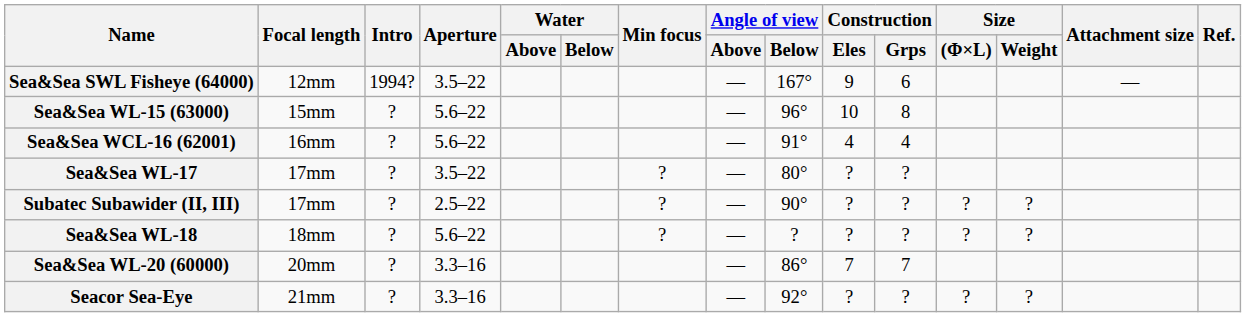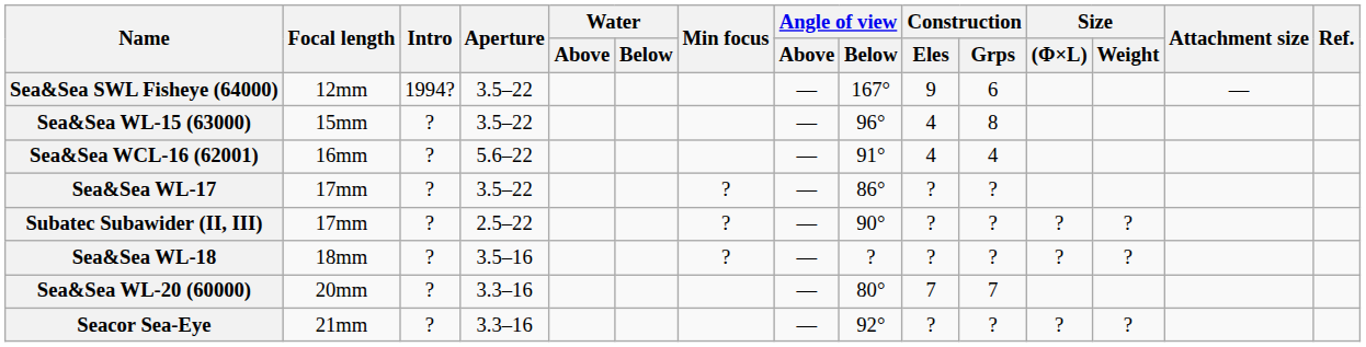Sea&Sea WL-15 (63000) | Aperture: 5.6–22 -> 3.5–22
Sea&Sea WL-15 (63000) | Construction / Eles: 10 -> 4
Sea&Sea WL-17 | Angle of view / Below: 80° -> 86°
Sea&Sea WL-18 | Aperture: 5.6–22 -> 3.5–16
Sea&Sea WL-20 (60000) | Angle of view / Below: 86° -> 80°
